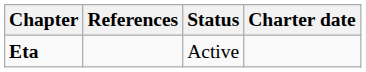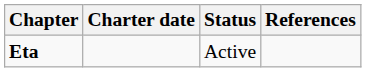columns swapped: Charter date <-> References
